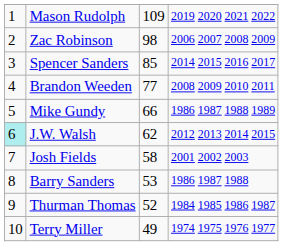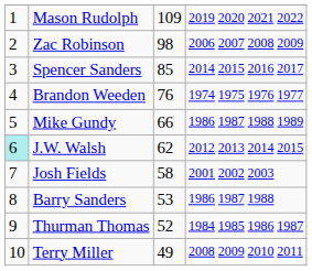Brandon Weeden | column 3: 77 -> 76
Brandon Weeden | column 4: 2008 2009 2010 2011 -> 1974 1975 1976 1977
Terry Miller | column 4: 1974 1975 1976 1977 -> 2008 2009 2010 2011
